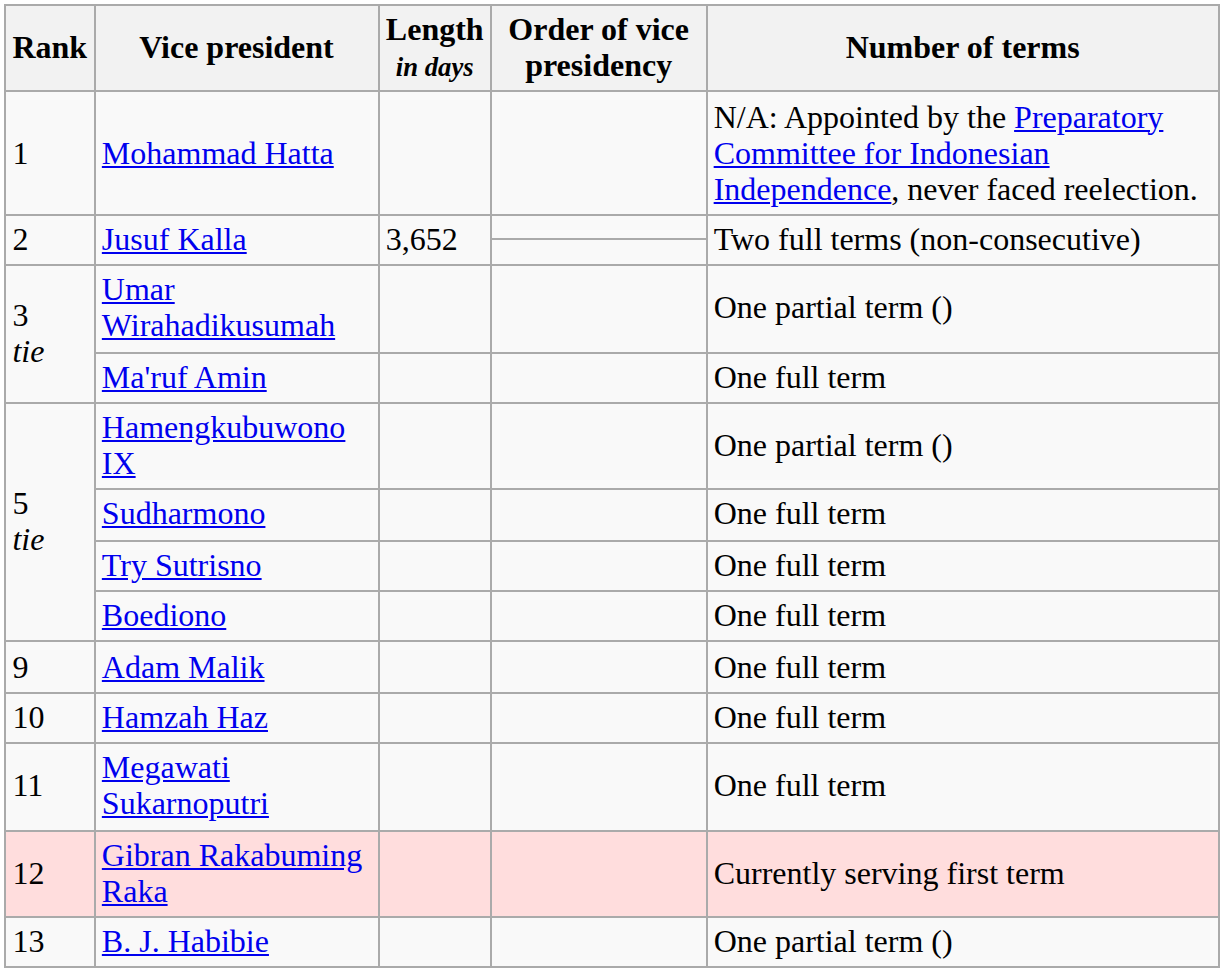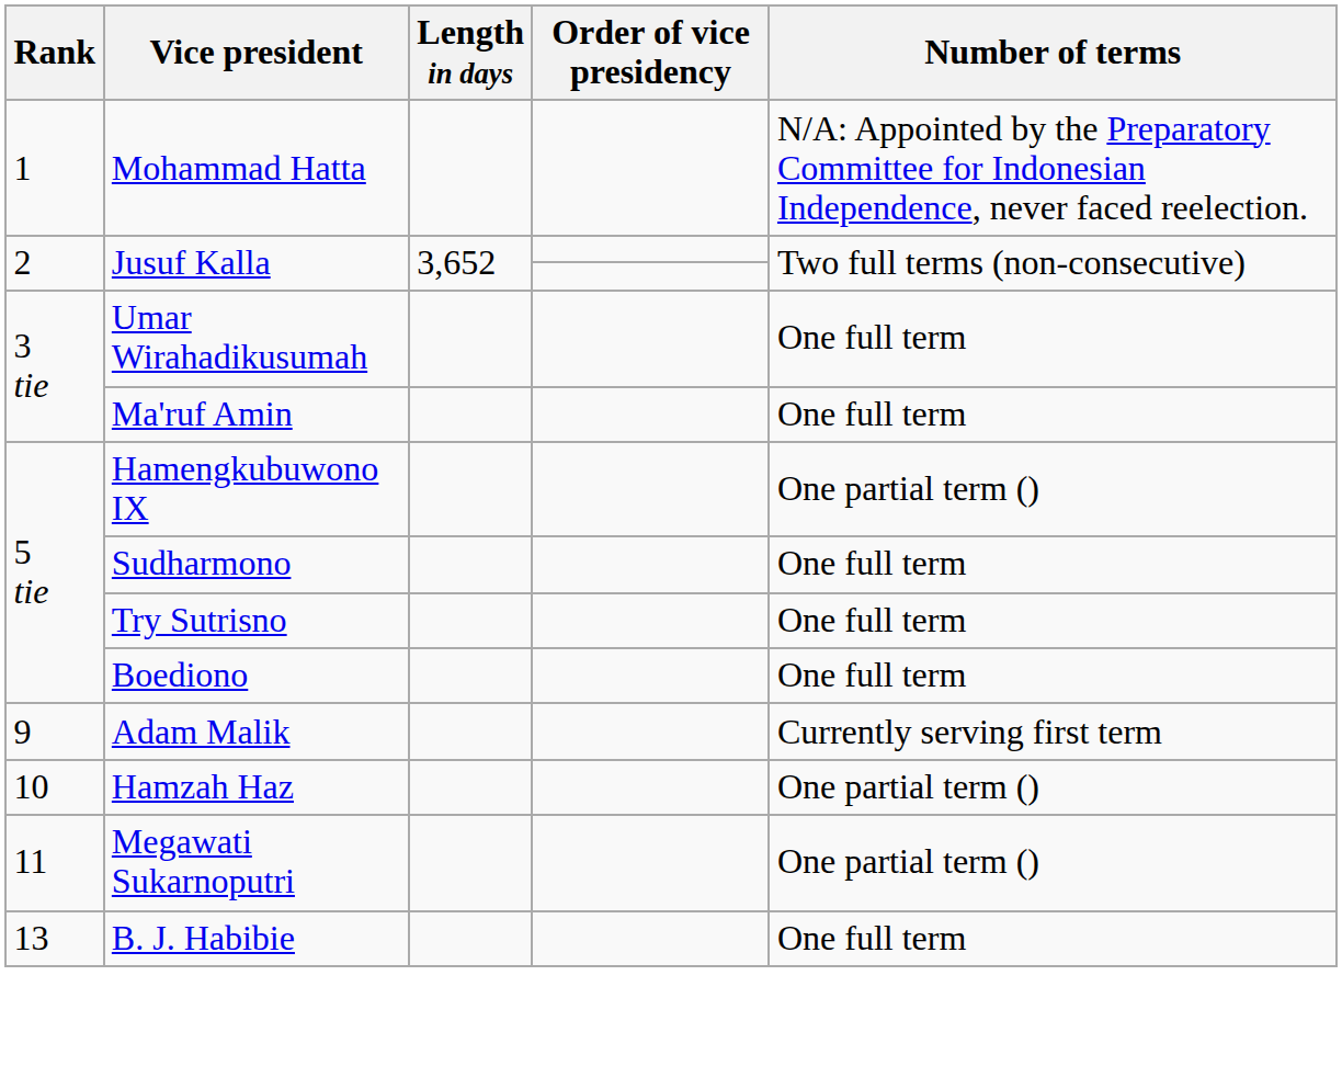Umar Wirahadikusumah | Number of terms: One partial term () -> One full term
Adam Malik | Number of terms: One full term -> Currently serving first term
Hamzah Haz | Number of terms: One full term -> One partial term ()
Megawati Sukarnoputri | Number of terms: One full term -> One partial term ()
- row: 12 | Gibran Rakabuming Raka | Currently serving first term
B. J. Habibie | Number of terms: One partial term () -> One full term
